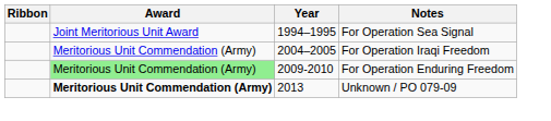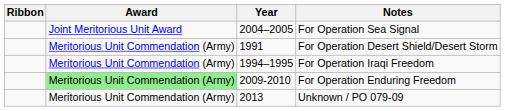For Operation Sea Signal | Year: 1994–1995 -> 2004–2005
+ row: Meritorious Unit Commendation (Army) | 1991 | For Operation Desert Shield/Desert Storm
For Operation Iraqi Freedom | Year: 2004–2005 -> 1994–1995
Unknown / PO 079-09 | Award: bold -> normal
